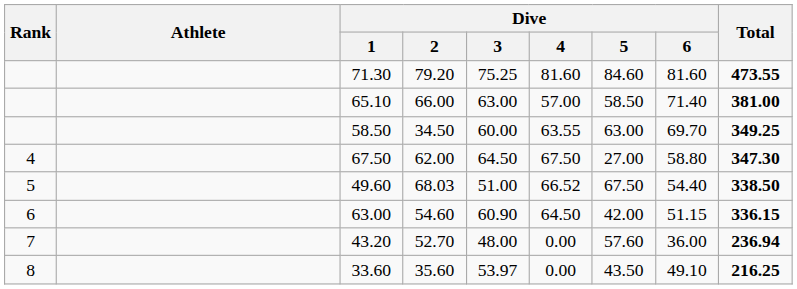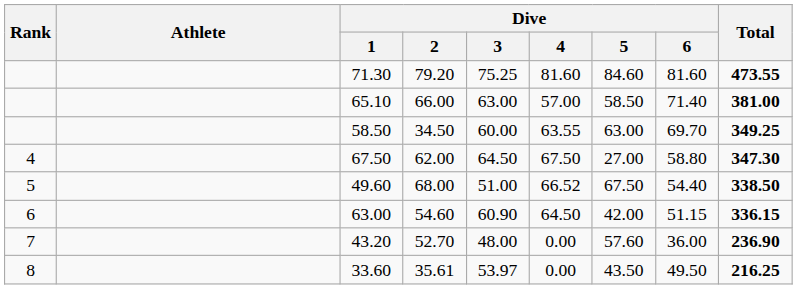49.60 | Dive / 2: 68.03 -> 68.00
43.20 | Total: 236.94 -> 236.90
33.60 | Dive / 2: 35.60 -> 35.61
33.60 | Dive / 6: 49.10 -> 49.50
